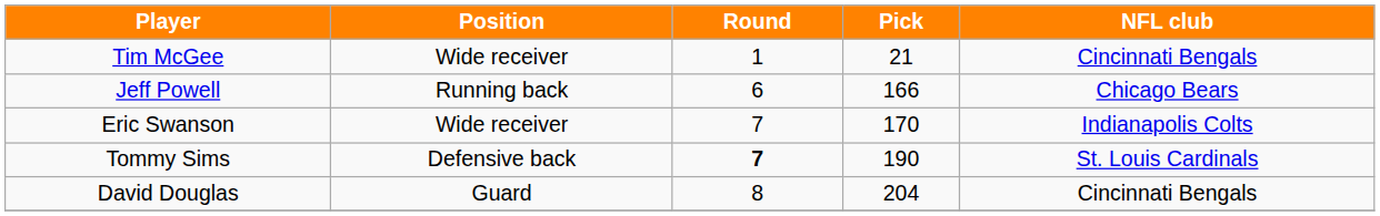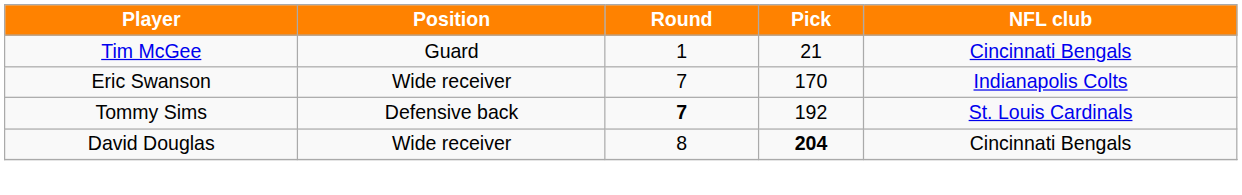Tim McGee | Position: Wide receiver -> Guard
- row: Jeff Powell | Running back | 6 | 166 | Chicago Bears
Tommy Sims | Pick: 190 -> 192
David Douglas | Position: Guard -> Wide receiver
David Douglas | Pick: normal -> bold
